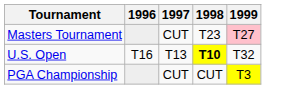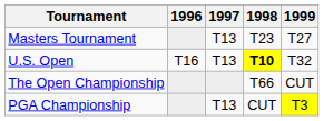Masters Tournament | 1997: CUT -> T13
Masters Tournament | 1999: pink background -> no background
+ row: The Open Championship | T66 | CUT
PGA Championship | 1997: CUT -> T13
